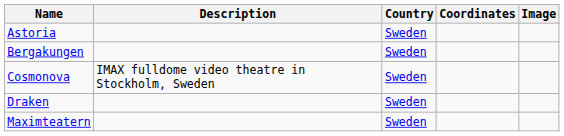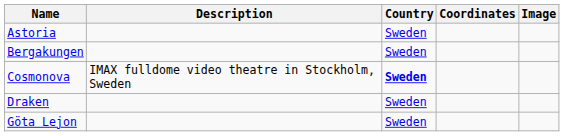Cosmonova | Country: normal -> bold
+ row: Göta Lejon | Sweden
- row: Maximteatern | Sweden
